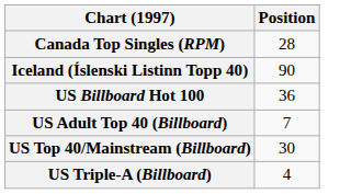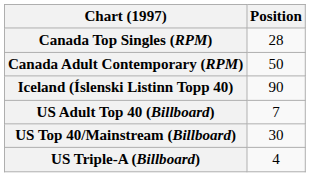+ row: Canada Adult Contemporary (RPM) | 50
- row: US Billboard Hot 100 | 36
